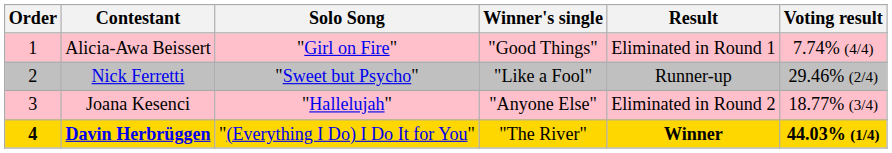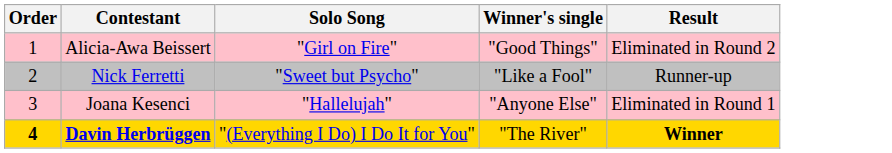- column: Voting result | 7.74% (4/4) | 29.46% (2/4) | 18.77% (3/4) | 44.03% (1/4)
Alicia-Awa Beissert | Result: Eliminated in Round 1 -> Eliminated in Round 2
Joana Kesenci | Result: Eliminated in Round 2 -> Eliminated in Round 1
